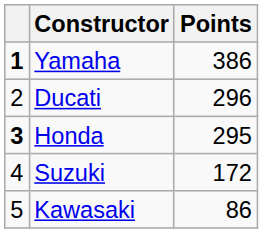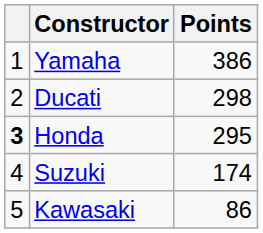Yamaha | column 1: bold -> normal
Ducati | Points: 296 -> 298
Suzuki | Points: 172 -> 174
